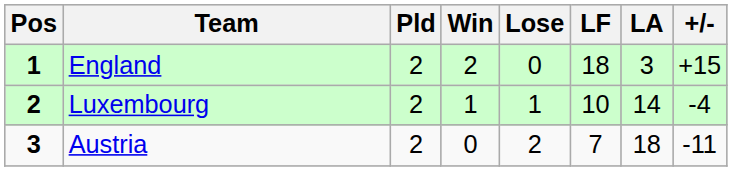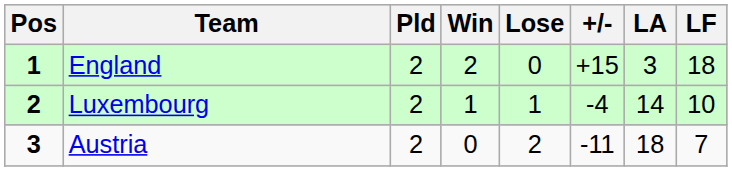columns swapped: LF <-> +/-
